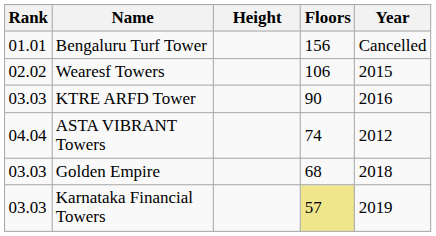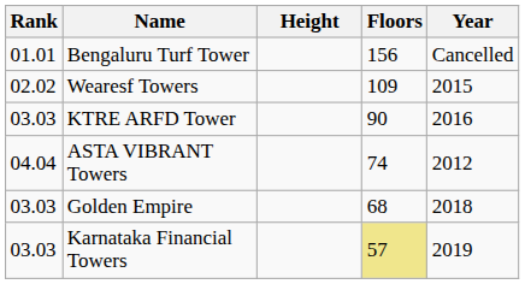Wearesf Towers | Floors: 106 -> 109
